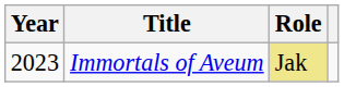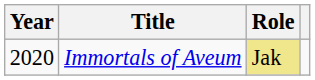Immortals of Aveum | Year: 2023 -> 2020
